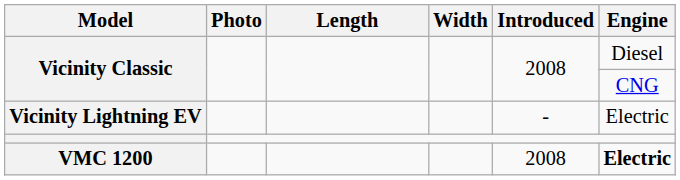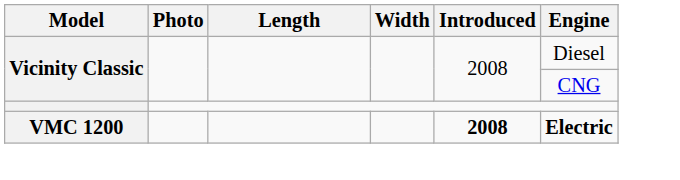- row: Vicinity Lightning EV | - | Electric
VMC 1200 | Introduced: normal -> bold
